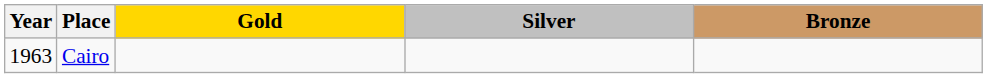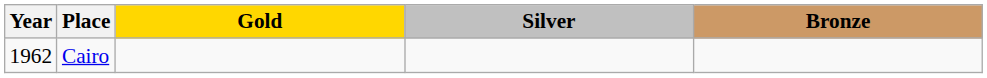Cairo | Year: 1963 -> 1962
